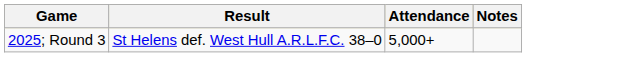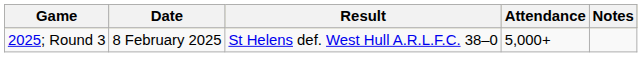+ column: Date | 8 February 2025
